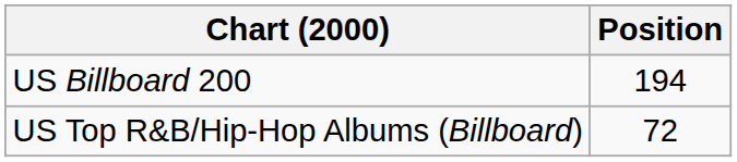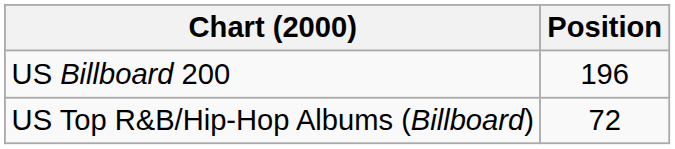US Billboard 200 | Position: 194 -> 196
